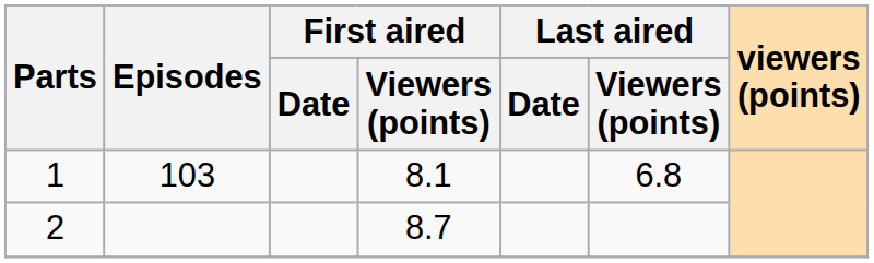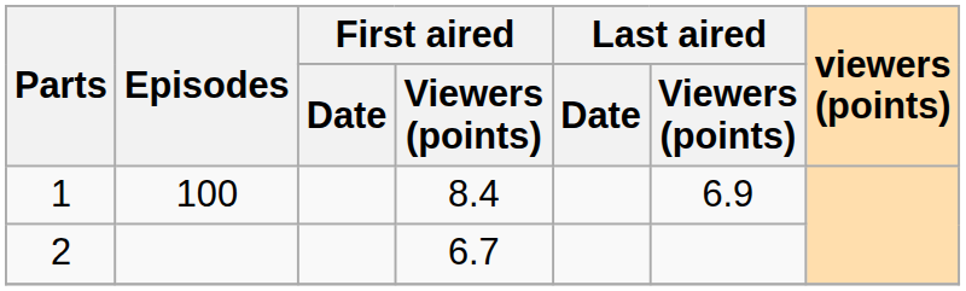1 | Episodes: 103 -> 100
1 | First aired / Viewers (points): 8.1 -> 8.4
1 | Last aired / Viewers (points): 6.8 -> 6.9
2 | First aired / Viewers (points): 8.7 -> 6.7
